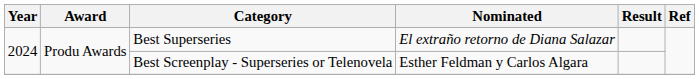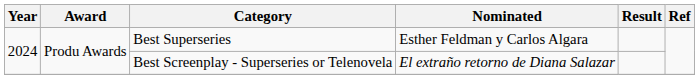Best Superseries | Nominated: El extraño retorno de Diana Salazar -> Esther Feldman y Carlos Algara
Best Screenplay - Superseries or Telenovela | Nominated: Esther Feldman y Carlos Algara -> El extraño retorno de Diana Salazar
